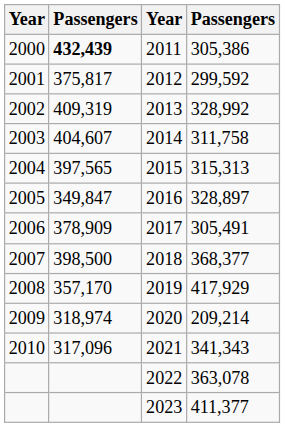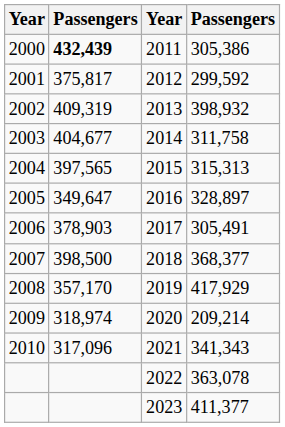2013 | column 4: 328,992 -> 398,932
2014 | column 2: 404,607 -> 404,677
2016 | column 2: 349,847 -> 349,647
2017 | column 2: 378,909 -> 378,903
